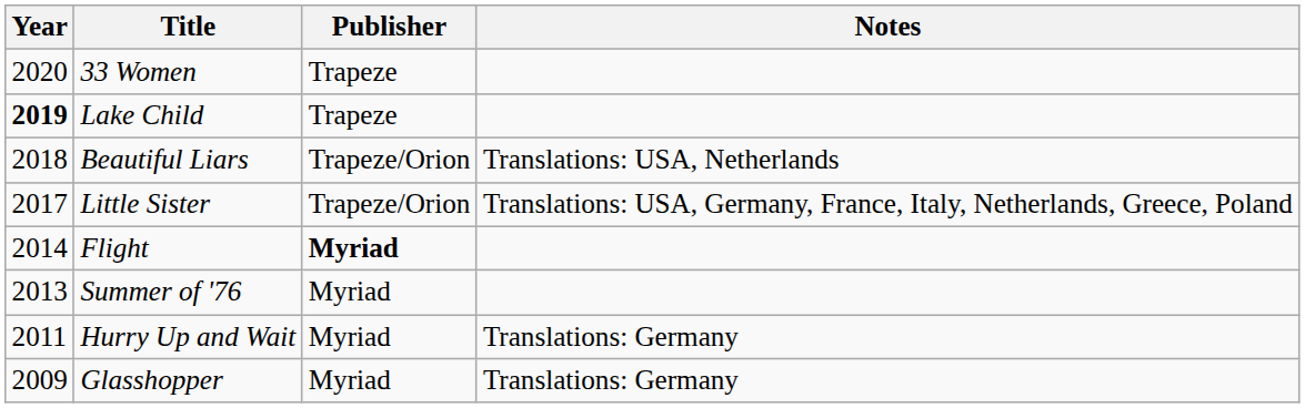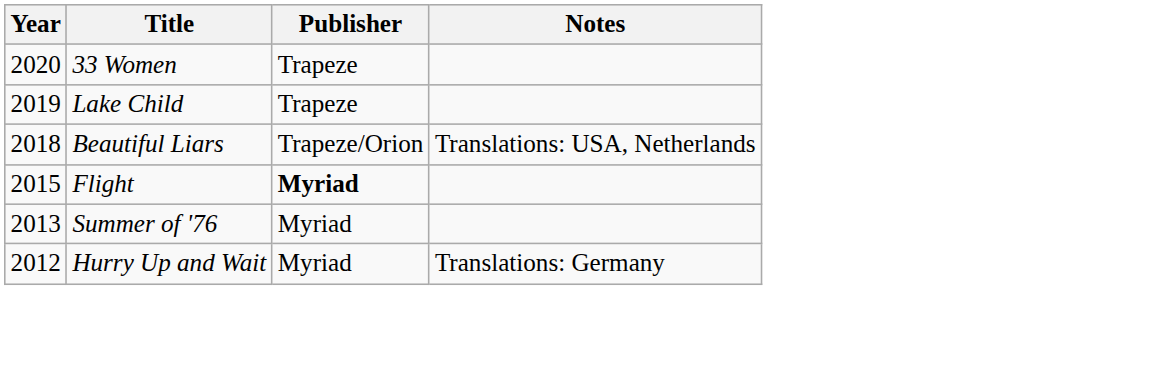Lake Child | Year: bold -> normal
- row: 2017 | Little Sister | Trapeze/Orion | Translations: USA, Germany, France, Italy, Netherlands, Greece, Poland
Flight | Year: 2014 -> 2015
Hurry Up and Wait | Year: 2011 -> 2012
- row: 2009 | Glasshopper | Myriad | Translations: Germany
